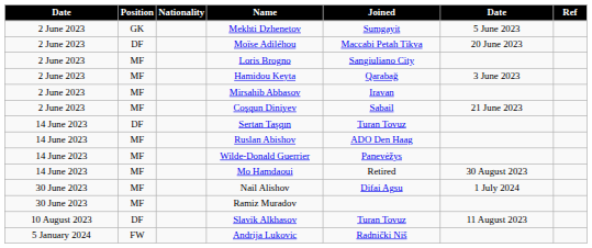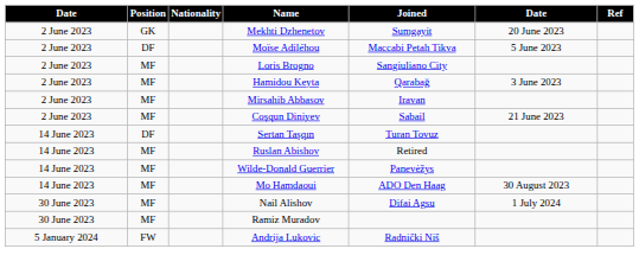Mekhti Dzhenetov | column 6: 5 June 2023 -> 20 June 2023
Moïse Adiléhou | column 6: 20 June 2023 -> 5 June 2023
Ruslan Abishov | Joined: ADO Den Haag -> Retired
Mo Hamdaoui | Joined: Retired -> ADO Den Haag
- row: 10 August 2023 | DF | Slavik Alkhasov | Turan Tovuz | 11 August 2023
